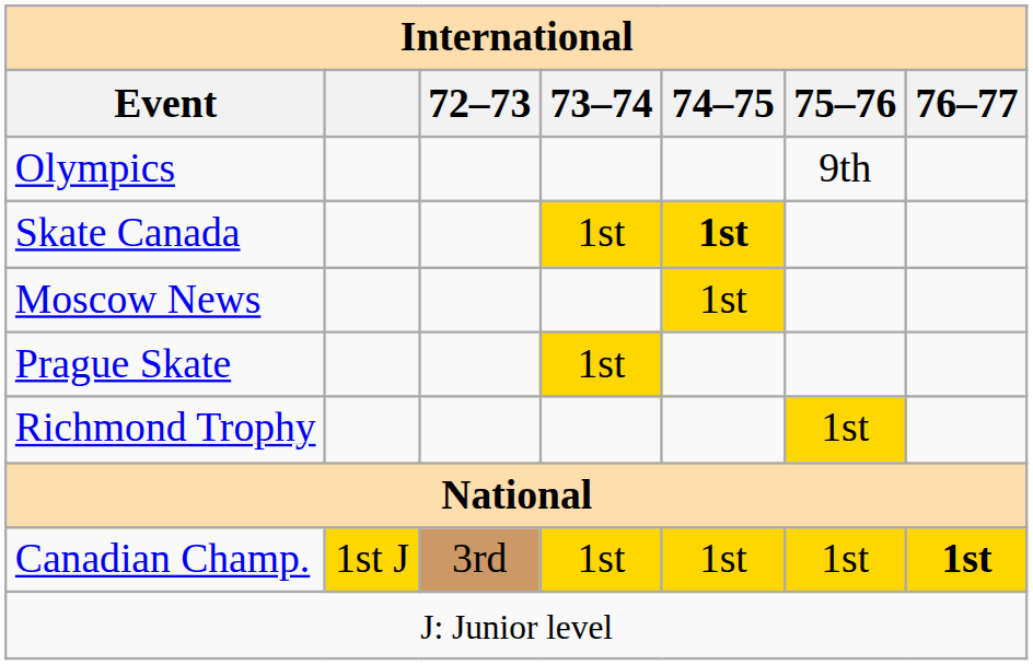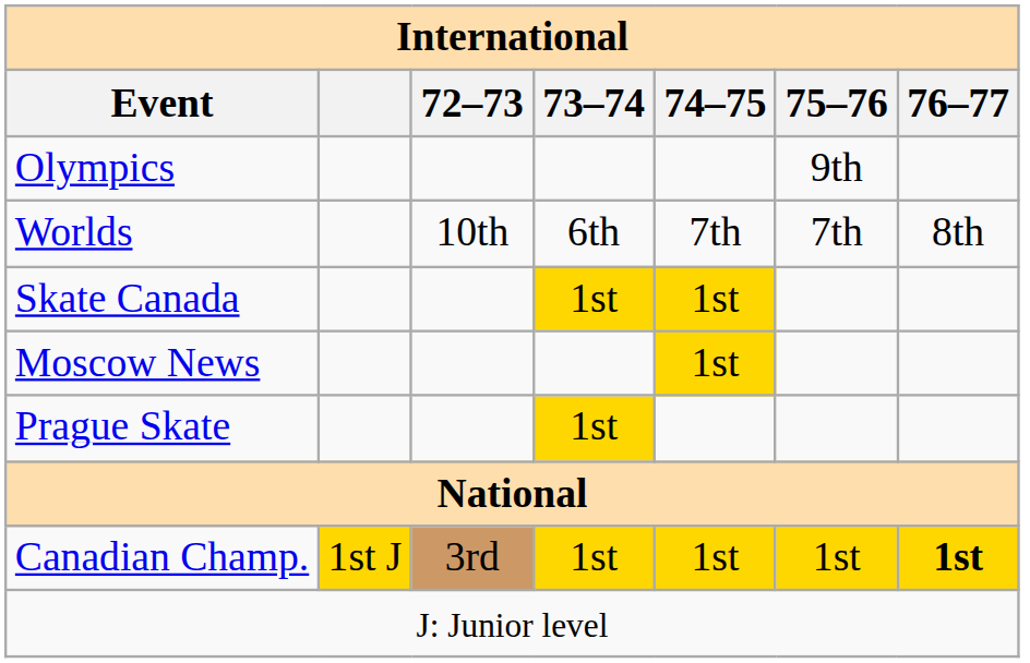+ row: Worlds | 10th | 6th | 7th | 7th | 8th
Skate Canada | 74–75: bold -> normal
- row: Richmond Trophy | 1st
